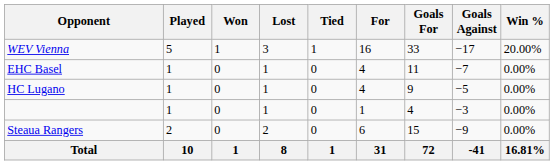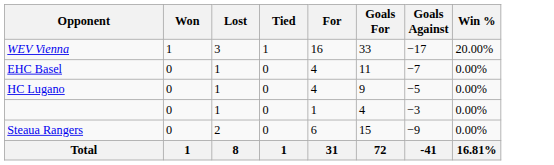- column: Played | 5 | 1 | 1 | 1 | 2 | 10
